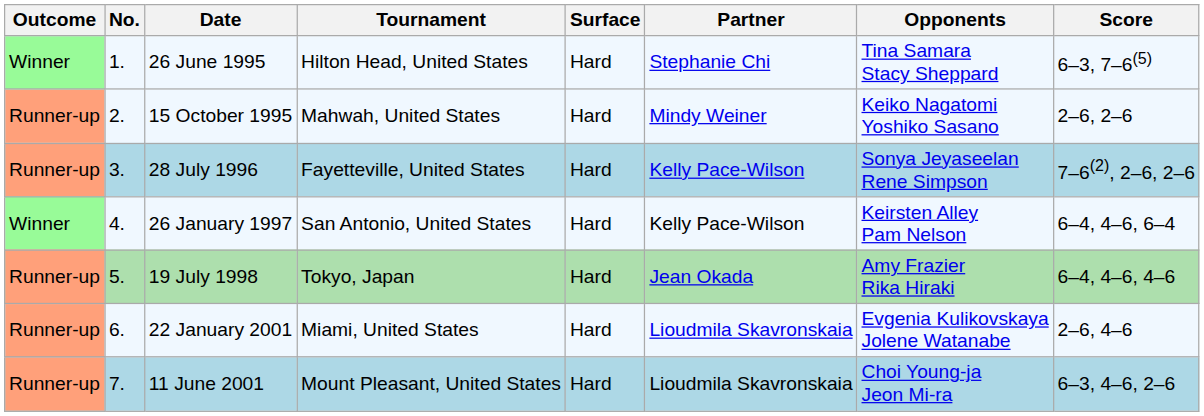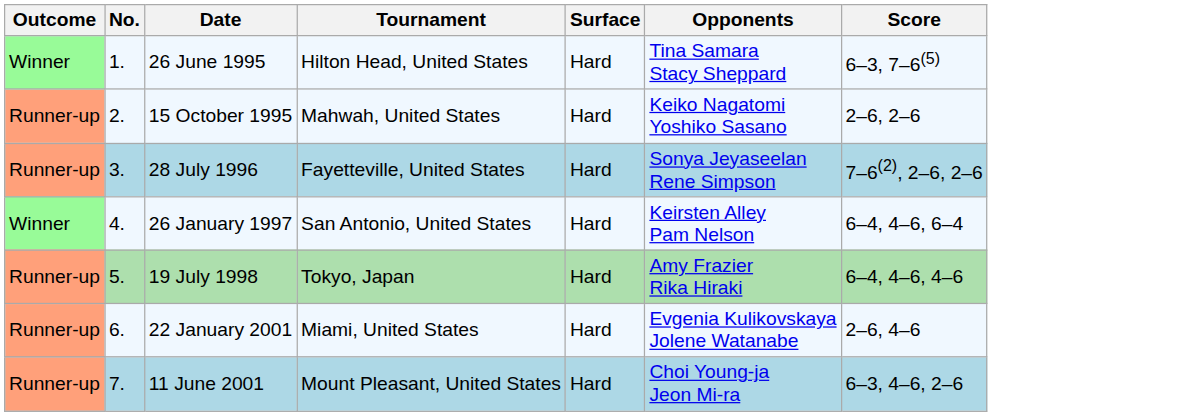- column: Partner | Stephanie Chi | Mindy Weiner | Kelly Pace-Wilson | Kelly Pace-Wilson | Jean Okada | Lioudmila Skavronskaia | Lioudmila Skavronskaia
